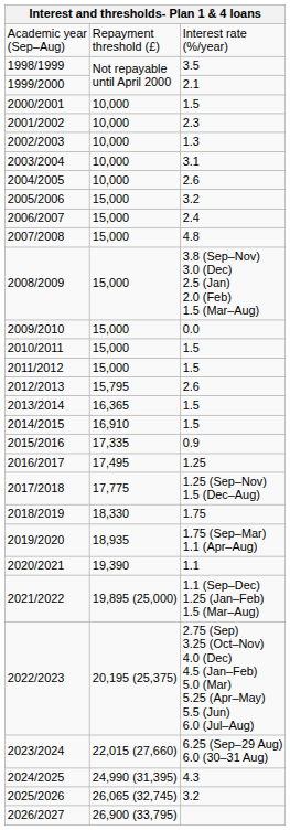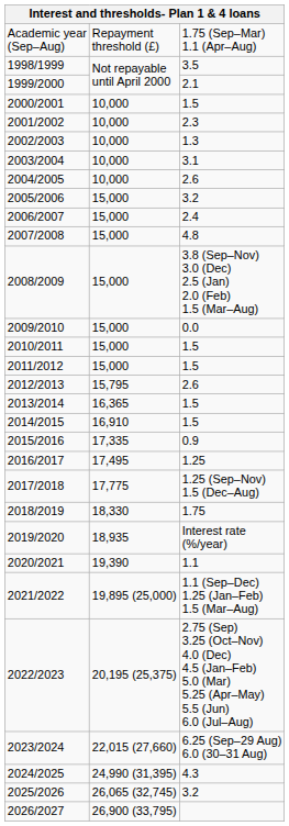Academic year (Sep–Aug) | column 3: Interest rate (%/year) -> 1.75 (Sep–Mar) 1.1 (Apr–Aug)
2019/2020 | column 3: 1.75 (Sep–Mar) 1.1 (Apr–Aug) -> Interest rate (%/year)
